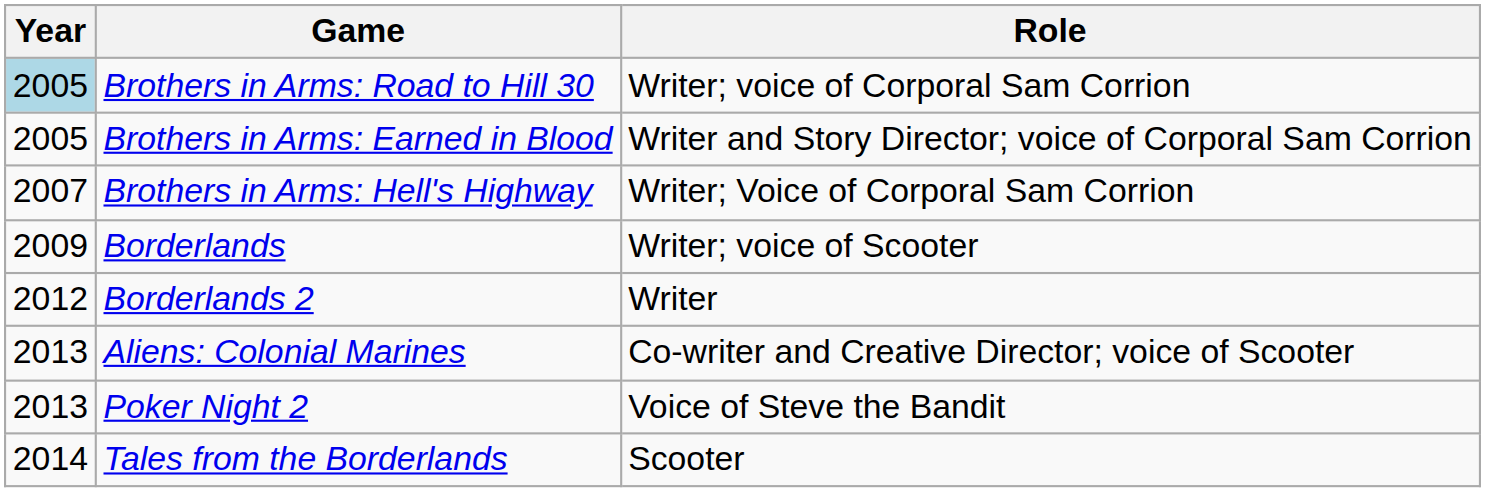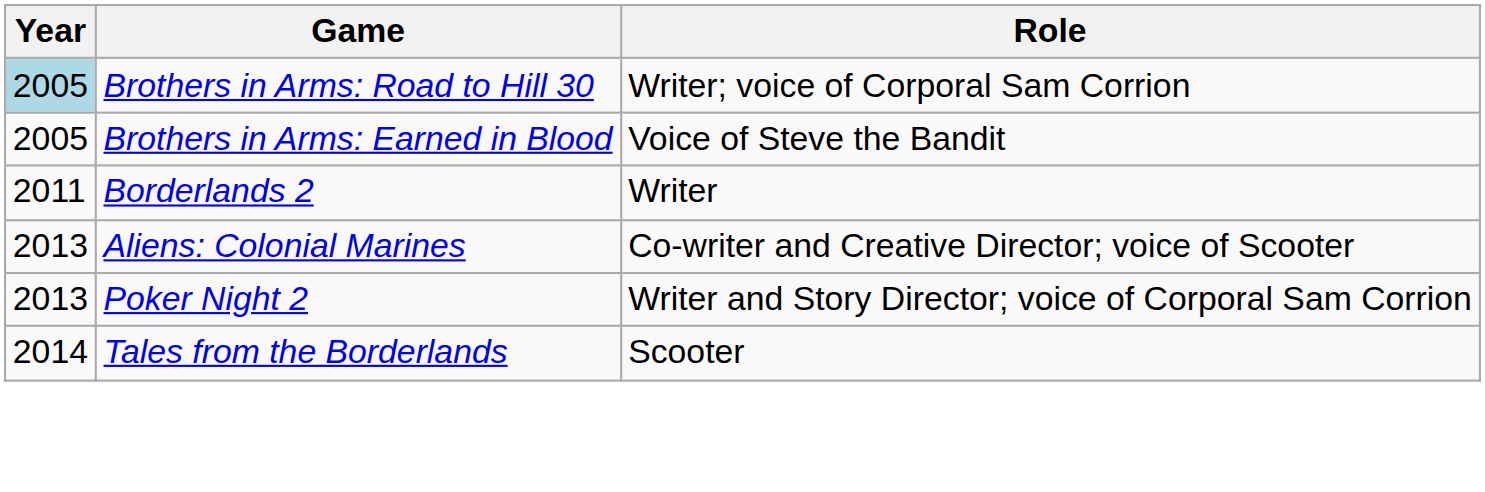Brothers in Arms: Earned in Blood | Role: Writer and Story Director; voice of Corporal Sam Corrion -> Voice of Steve the Bandit
- row: 2007 | Brothers in Arms: Hell's Highway | Writer; Voice of Corporal Sam Corrion
- row: 2009 | Borderlands | Writer; voice of Scooter
Borderlands 2 | Year: 2012 -> 2011
Poker Night 2 | Role: Voice of Steve the Bandit -> Writer and Story Director; voice of Corporal Sam Corrion
